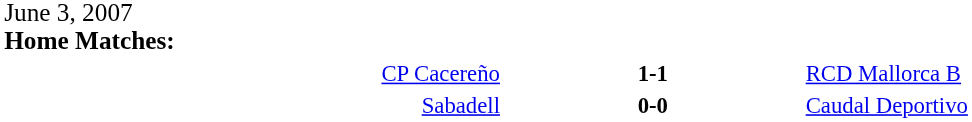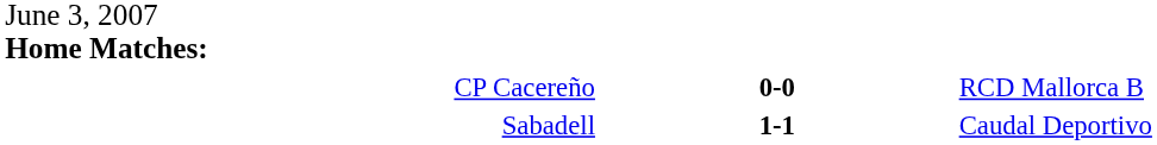CP Cacereño | column 2: 1-1 -> 0-0
Sabadell | column 2: 0-0 -> 1-1
